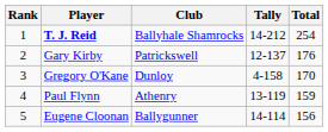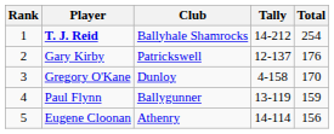Paul Flynn | Club: Athenry -> Ballygunner
Eugene Cloonan | Club: Ballygunner -> Athenry
